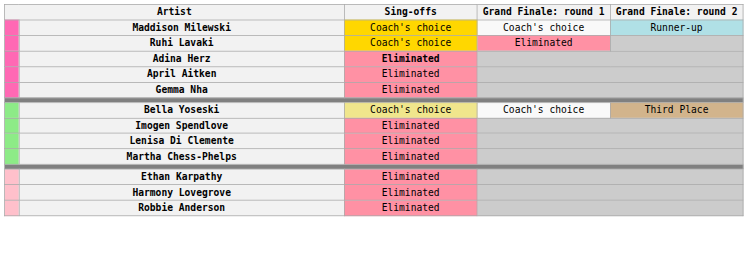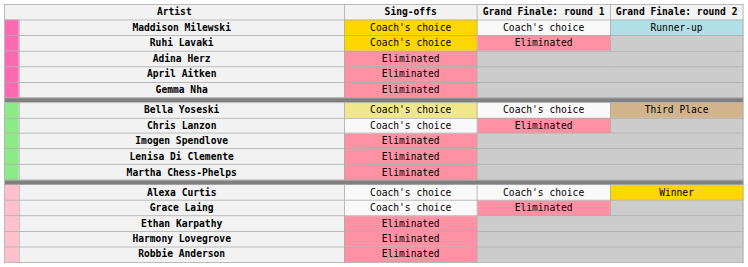Adina Herz | Sing-offs: bold -> normal
+ row: Chris Lanzon | Coach's choice | Eliminated
+ row: Alexa Curtis | Coach's choice | Coach's choice | Winner
+ row: Grace Laing | Coach's choice | Eliminated
